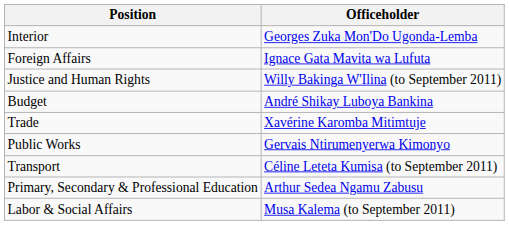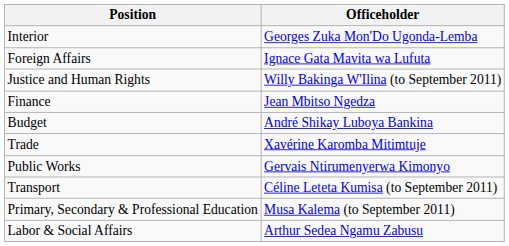+ row: Finance | Jean Mbitso Ngedza
Primary, Secondary & Professional Education | Officeholder: Arthur Sedea Ngamu Zabusu -> Musa Kalema (to September 2011)
Labor & Social Affairs | Officeholder: Musa Kalema (to September 2011) -> Arthur Sedea Ngamu Zabusu
